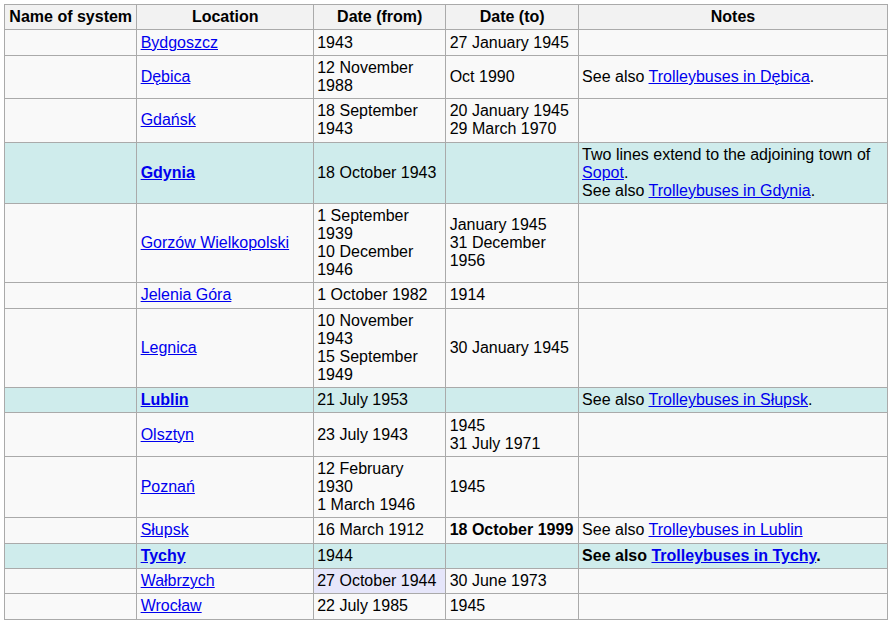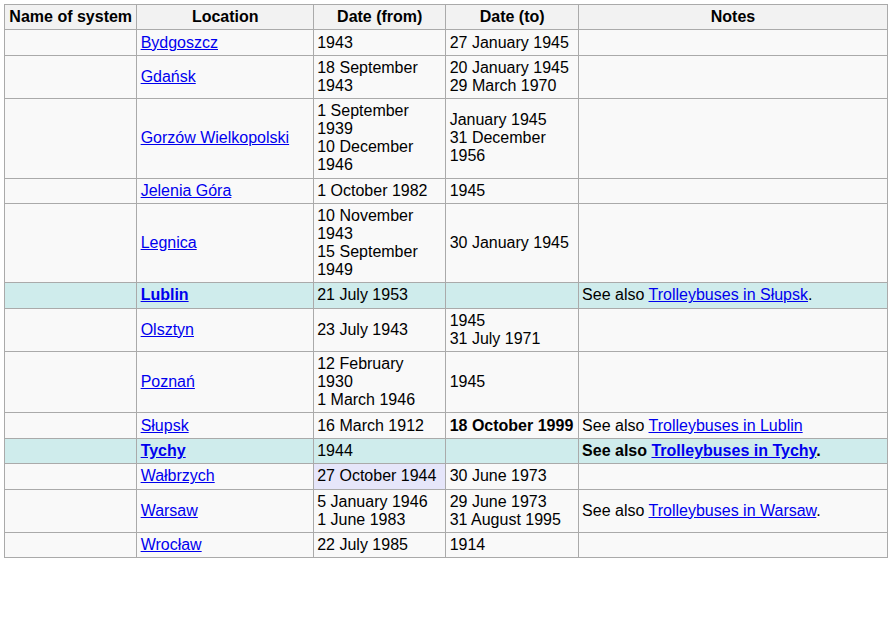- row: Dębica | 12 November 1988 | Oct 1990 | See also Trolleybuses in Dębica.
- row: Gdynia | 18 October 1943 | Two lines extend to the adjoining town of Sopot. See also Trolleybuses in Gdynia.
Jelenia Góra | Date (to): 1914 -> 1945
+ row: Warsaw | 5 January 1946 1 June 1983 | 29 June 1973 31 August 1995 | See also Trolleybuses in Warsaw.
Wrocław | Date (to): 1945 -> 1914
